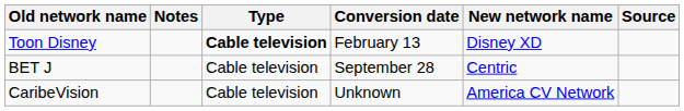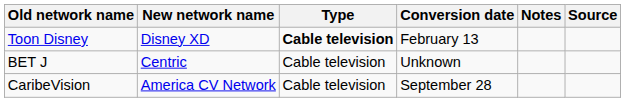columns swapped: New network name <-> Notes
BET J | Conversion date: September 28 -> Unknown
CaribeVision | Conversion date: Unknown -> September 28
